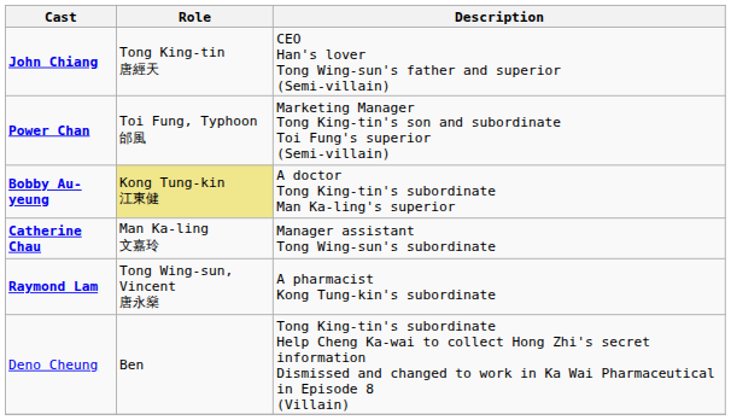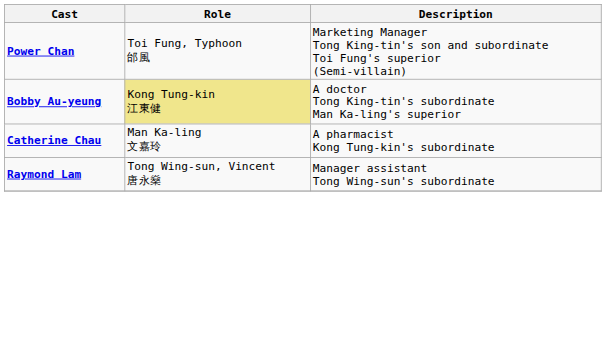- row: John Chiang | Tong King-tin 唐經天 | CEO Han's lover Tong Wing-sun's father and superior (Semi-villain)
Catherine Chau | Description: Manager assistant Tong Wing-sun's subordinate -> A pharmacist Kong Tung-kin's subordinate
Raymond Lam | Description: A pharmacist Kong Tung-kin's subordinate -> Manager assistant Tong Wing-sun's subordinate
- row: Deno Cheung | Ben | Tong King-tin's subordinate Help Cheng Ka-wai to collect Hong Zhi's secret information Dismissed and changed to work in Ka Wai Pharmaceutical in Episode 8 (Villain)
